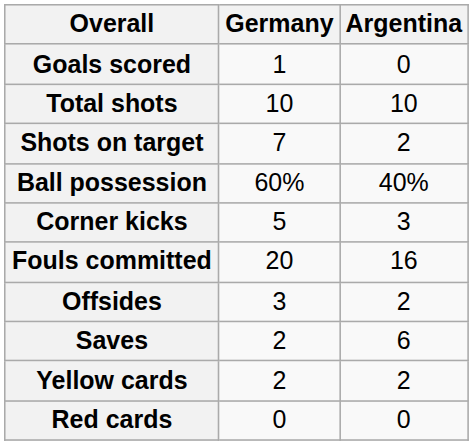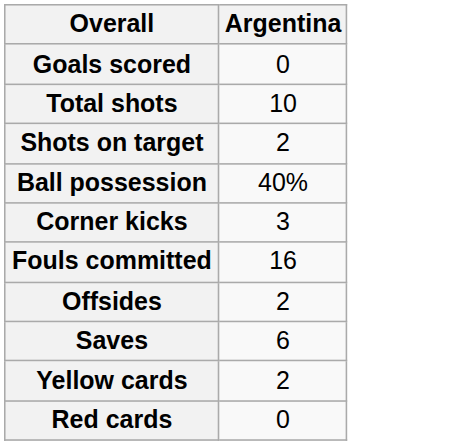- column: Germany | 1 | 10 | 7 | 60% | 5 | 20 | 3 | 2 | 2 | 0
